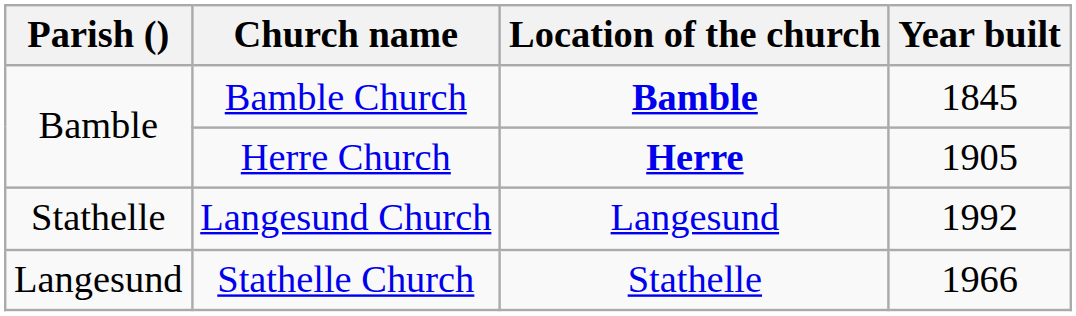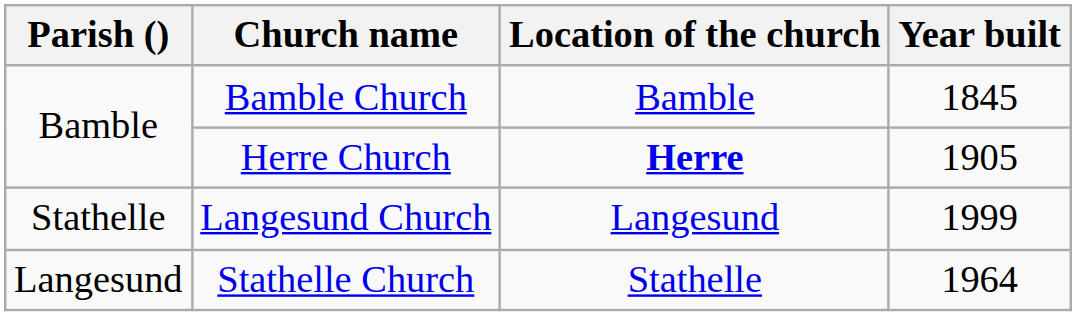Bamble Church | Location of the church: bold -> normal
Langesund Church | Year built: 1992 -> 1999
Stathelle Church | Year built: 1966 -> 1964
